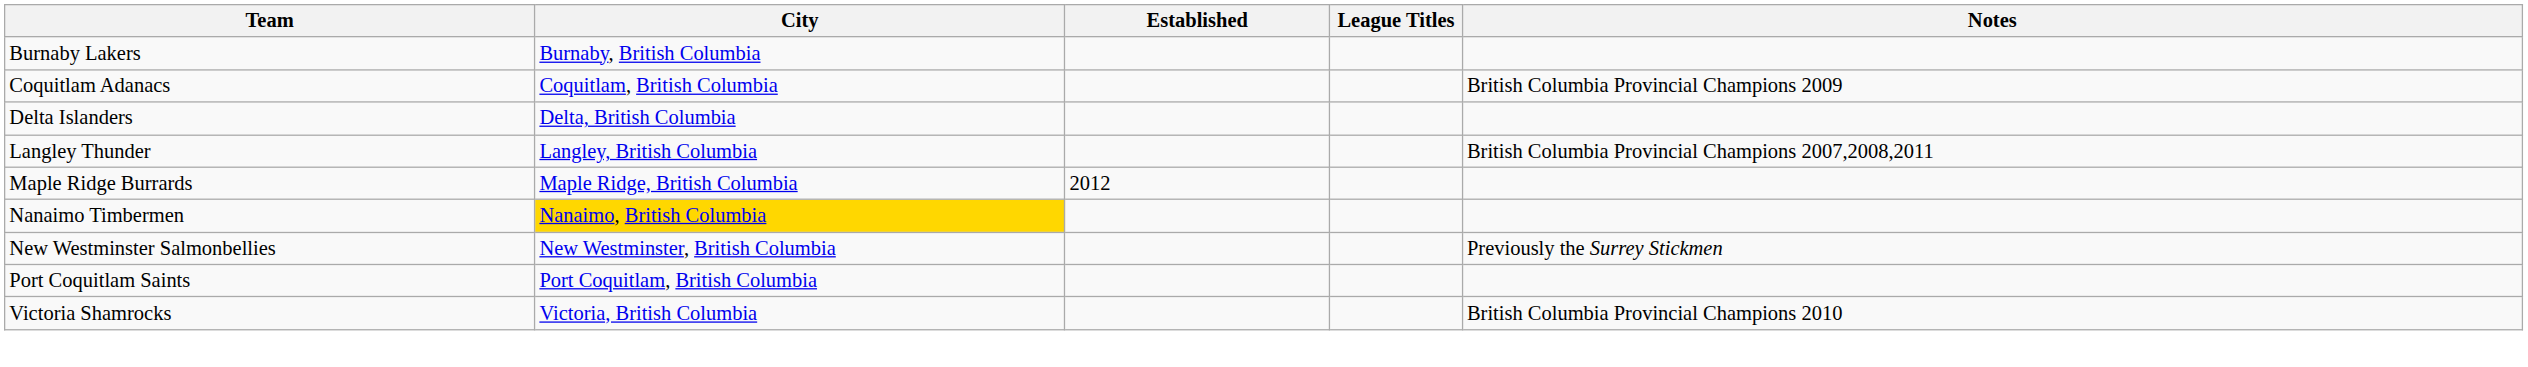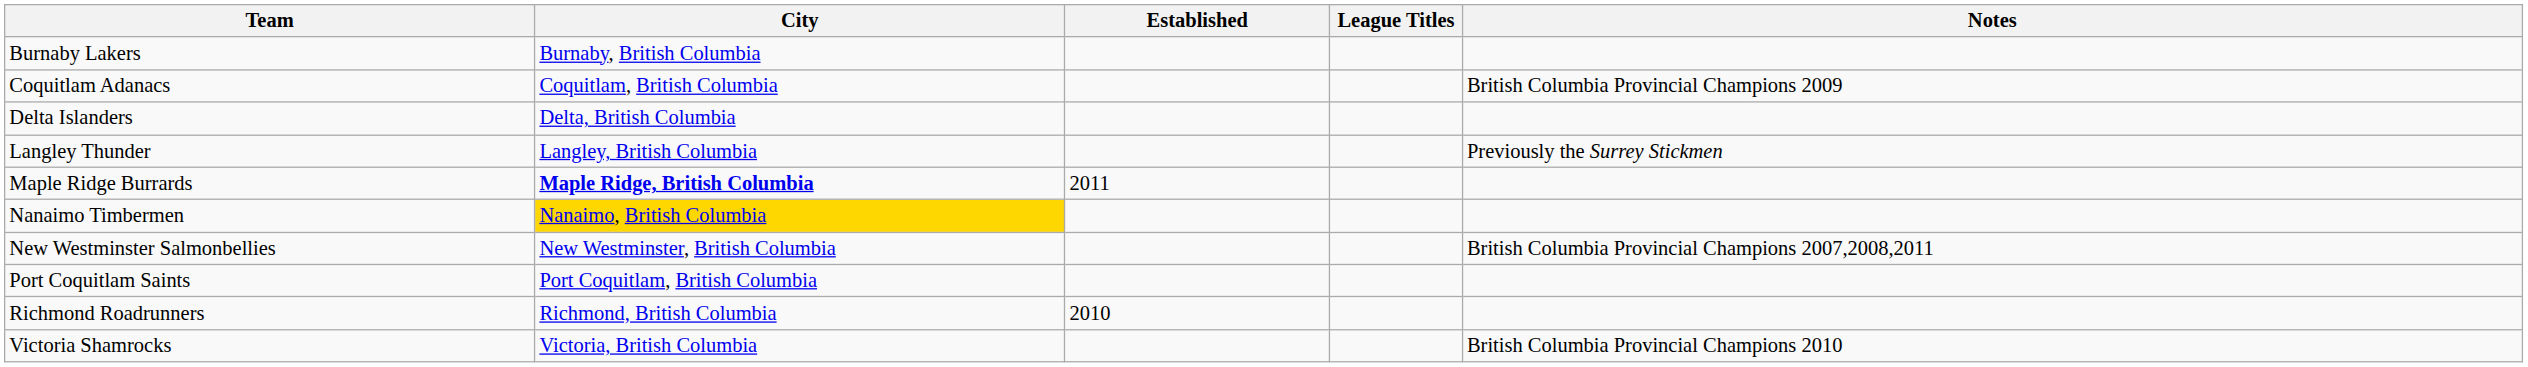Langley Thunder | Notes: British Columbia Provincial Champions 2007,2008,2011 -> Previously the Surrey Stickmen
Maple Ridge Burrards | City: normal -> bold
Maple Ridge Burrards | Established: 2012 -> 2011
New Westminster Salmonbellies | Notes: Previously the Surrey Stickmen -> British Columbia Provincial Champions 2007,2008,2011
+ row: Richmond Roadrunners | Richmond, British Columbia | 2010
